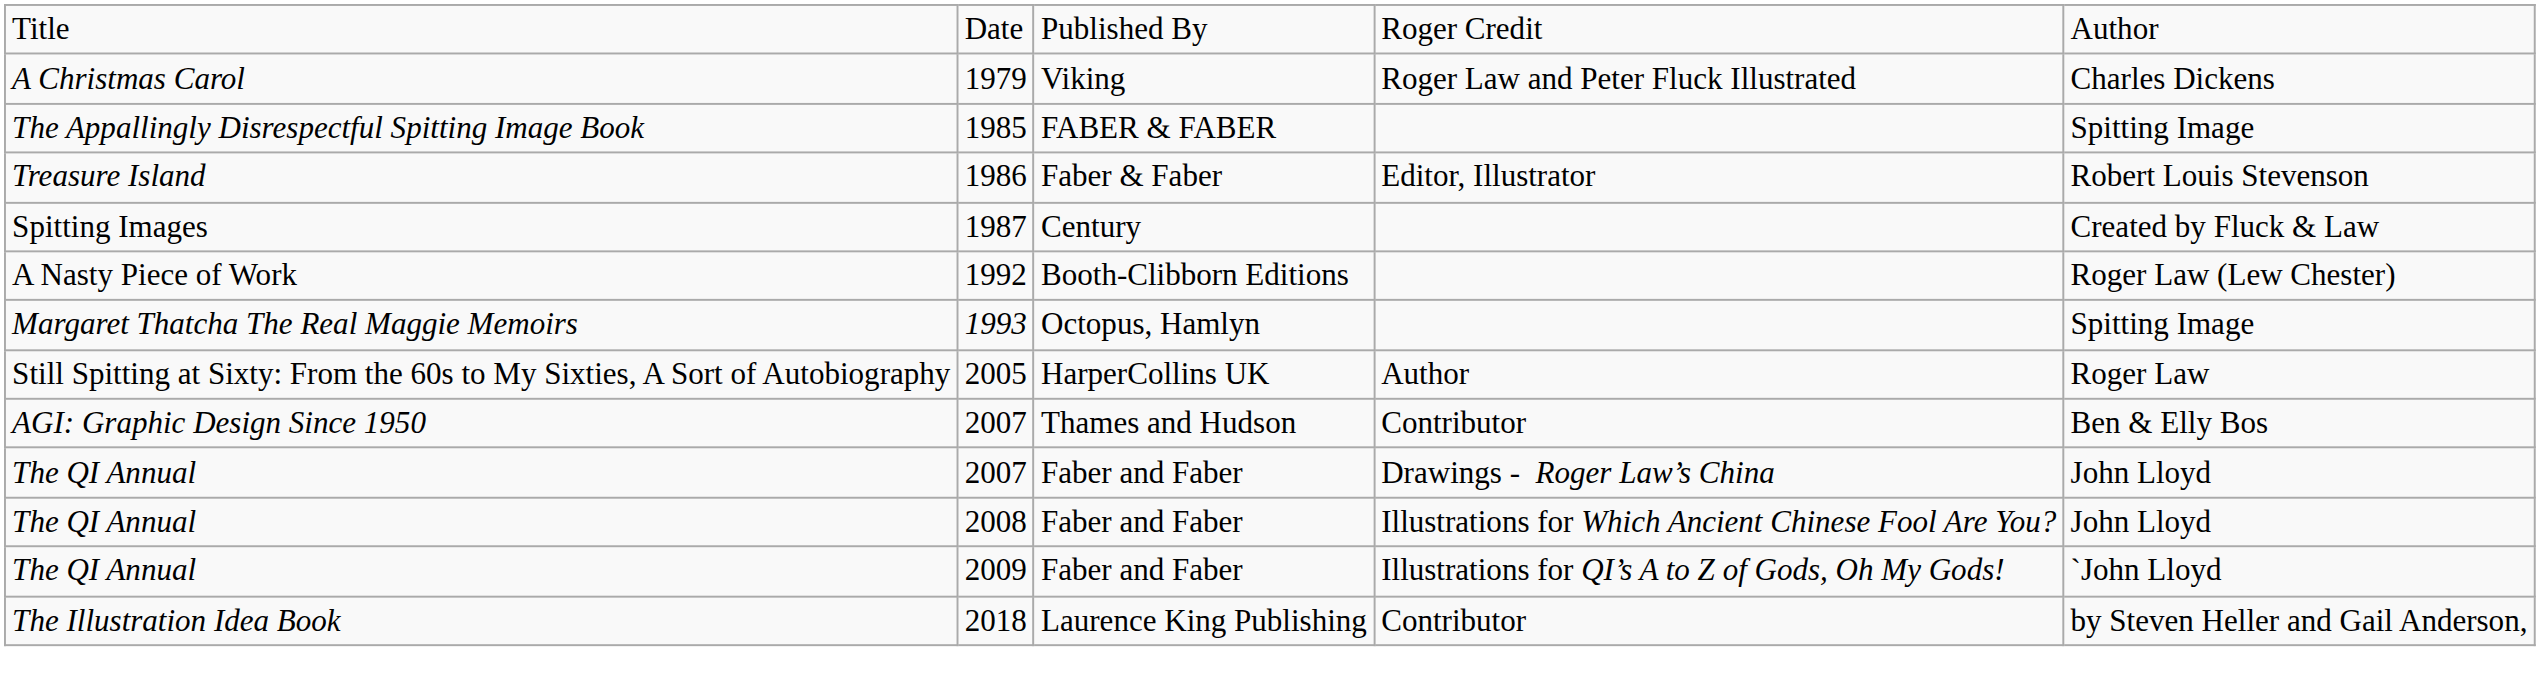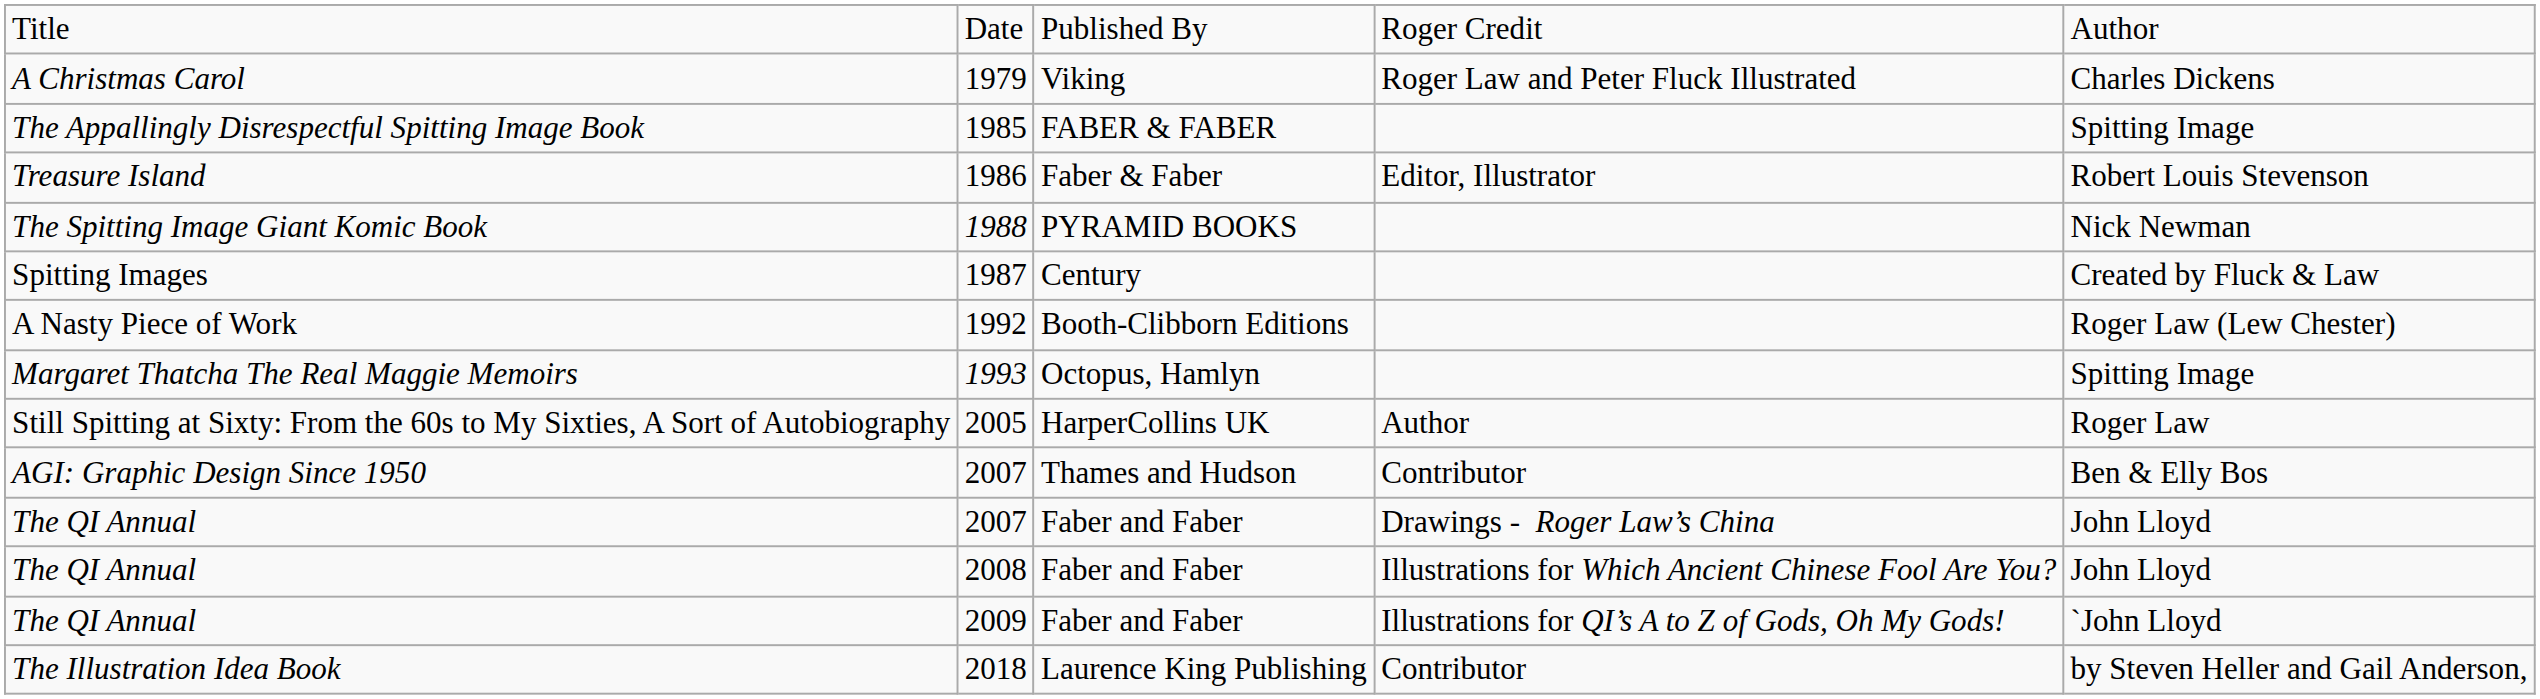+ row: The Spitting Image Giant Komic Book | 1988 | PYRAMID BOOKS | Nick Newman
